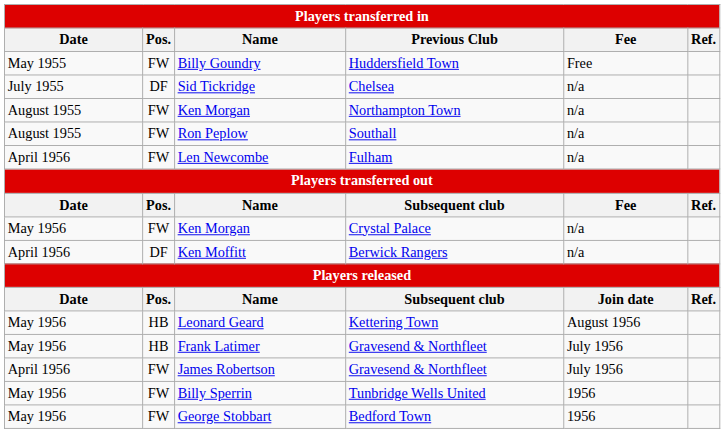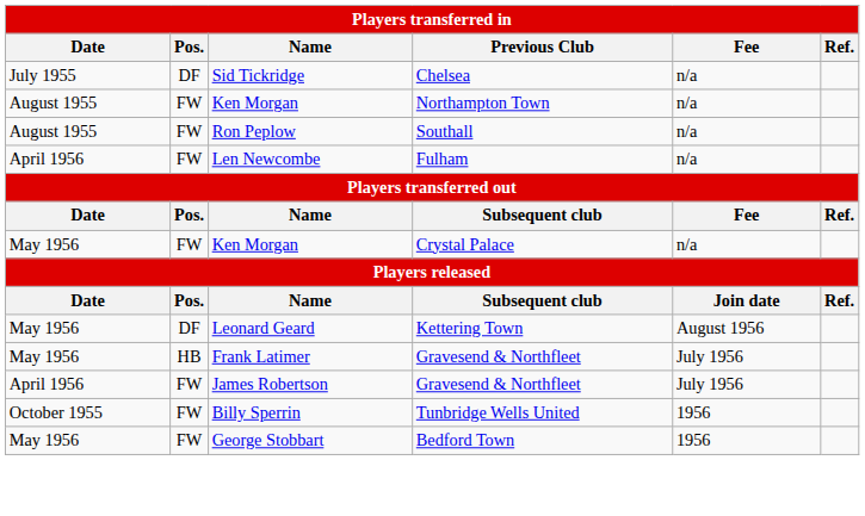- row: May 1955 | FW | Billy Goundry | Huddersfield Town | Free
- row: April 1956 | DF | Ken Moffitt | Berwick Rangers | n/a
Leonard Geard | Pos.: HB -> DF
Billy Sperrin | Date: May 1956 -> October 1955
